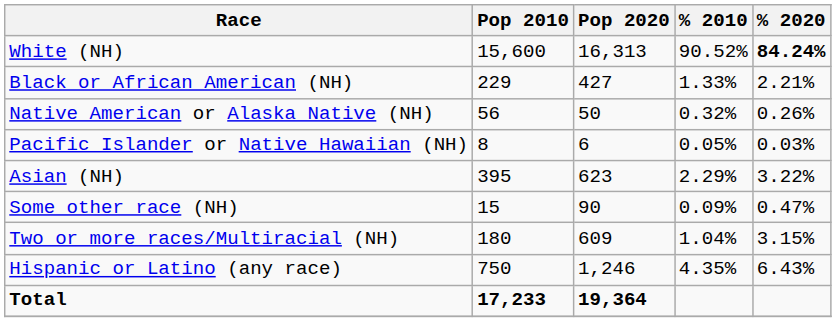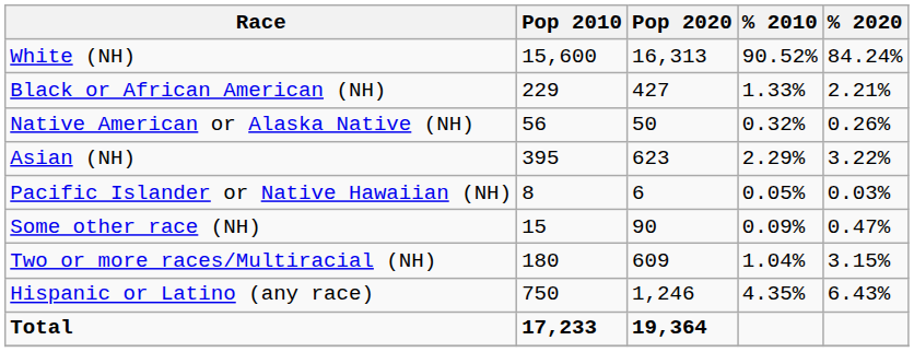White (NH) | % 2020: bold -> normal
rows swapped: Asian (NH) <-> Pacific Islander or Native Hawaiian (NH)
